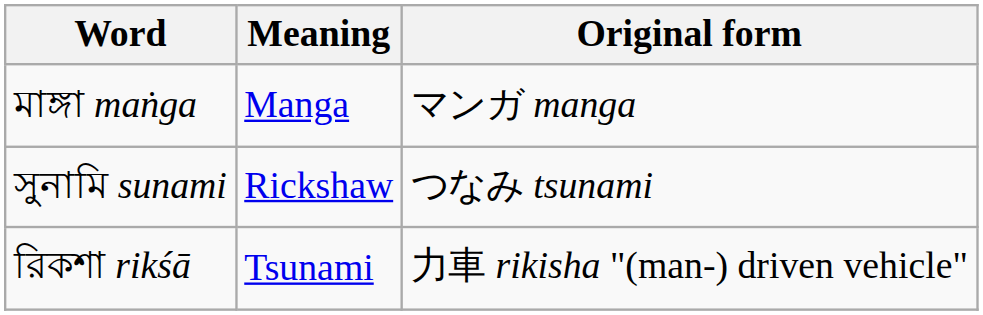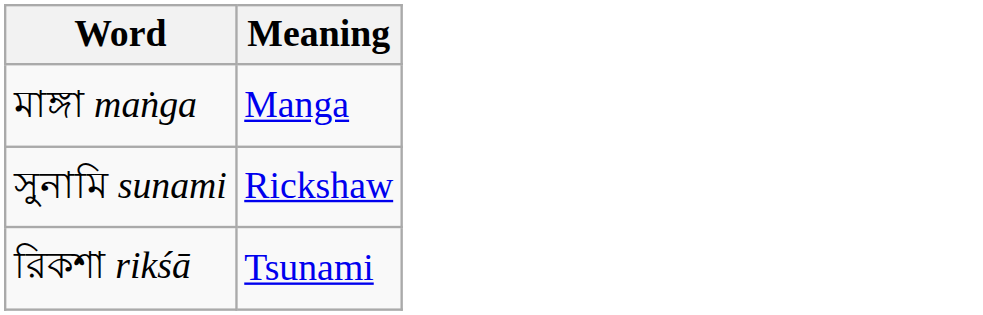- column: Original form | マンガ manga | つなみ tsunami | 力車 rikisha "(man-) driven vehicle"
